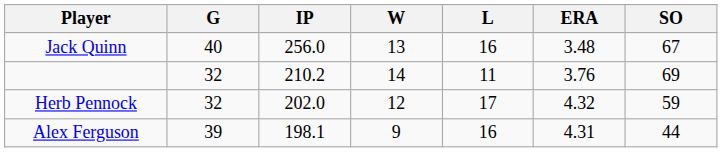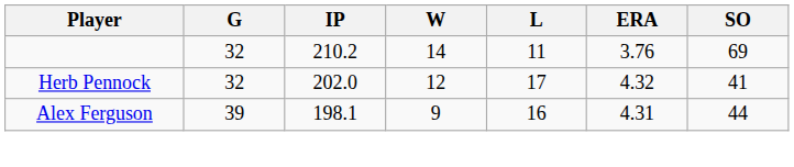- row: Jack Quinn | 40 | 256.0 | 13 | 16 | 3.48 | 67
Herb Pennock | SO: 59 -> 41
